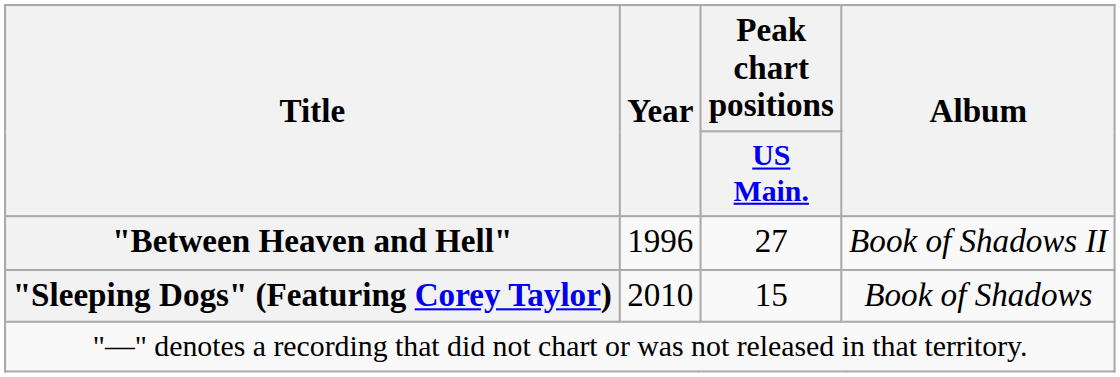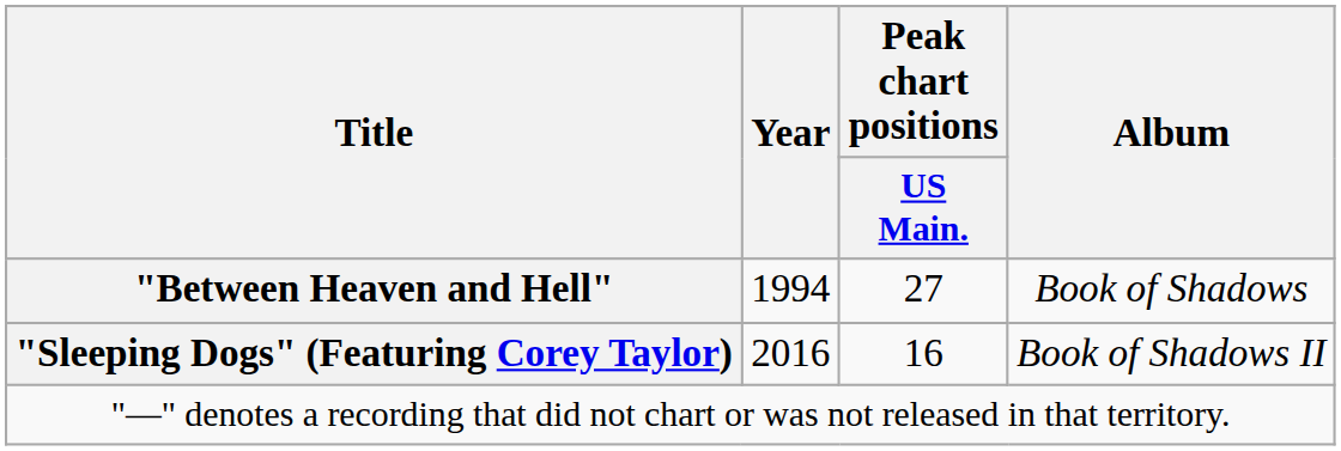"Between Heaven and Hell" | Year: 1996 -> 1994
"Between Heaven and Hell" | Album: Book of Shadows II -> Book of Shadows
"Sleeping Dogs" (Featuring Corey Taylor) | Year: 2010 -> 2016
"Sleeping Dogs" (Featuring Corey Taylor) | Peak chart positions / US Main.: 15 -> 16
"Sleeping Dogs" (Featuring Corey Taylor) | Album: Book of Shadows -> Book of Shadows II
